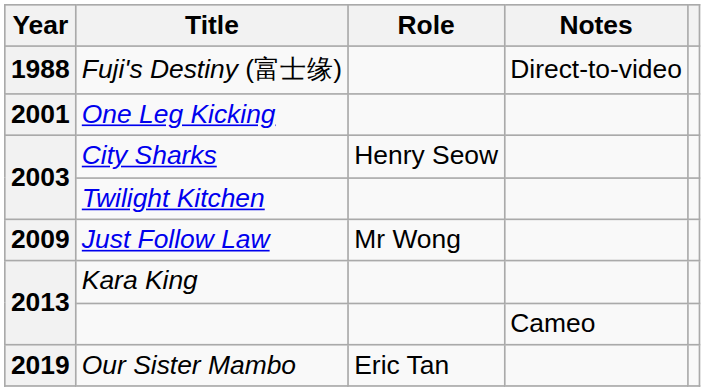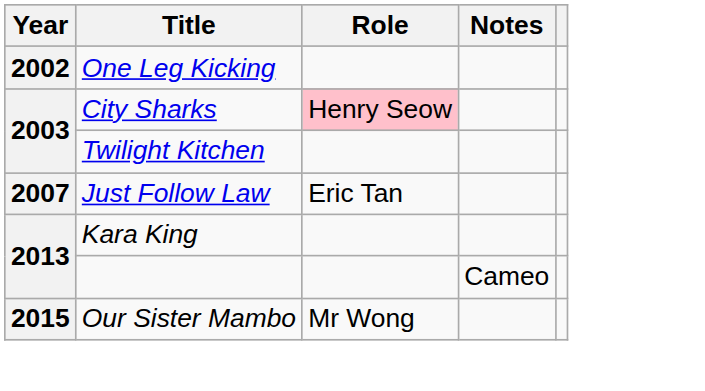- row: 1988 | Fuji's Destiny (富士缘) | Direct-to-video
One Leg Kicking | Year: 2001 -> 2002
City Sharks | Role: no background -> pink background
Just Follow Law | Year: 2009 -> 2007
Just Follow Law | Role: Mr Wong -> Eric Tan
Our Sister Mambo | Year: 2019 -> 2015
Our Sister Mambo | Role: Eric Tan -> Mr Wong
